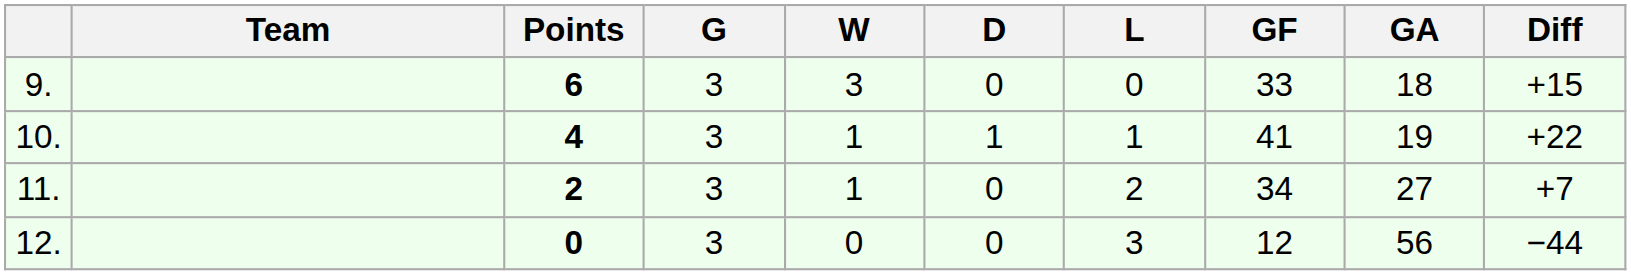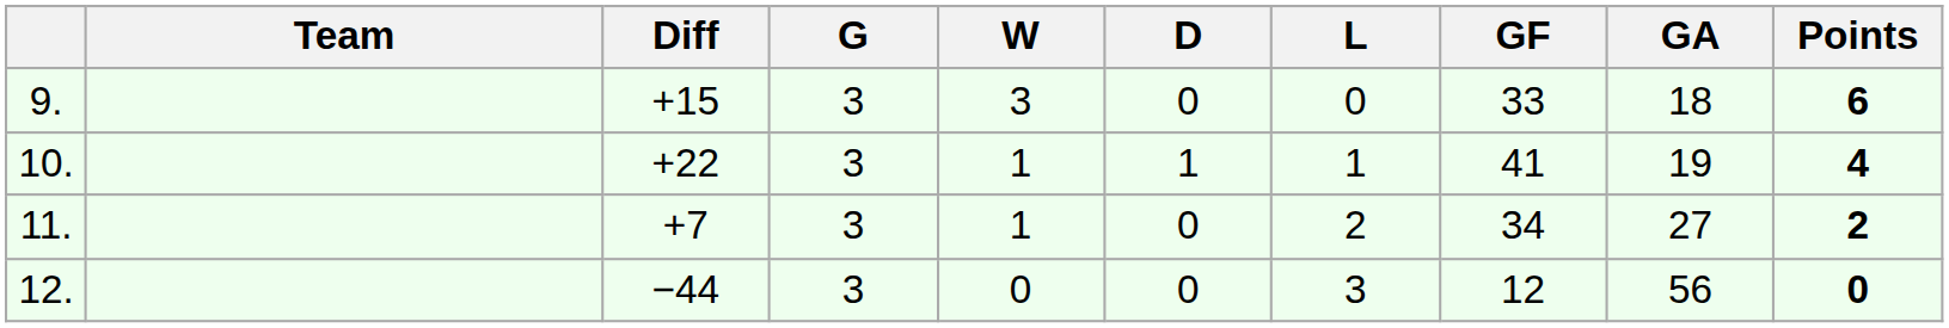columns swapped: Points <-> Diff
